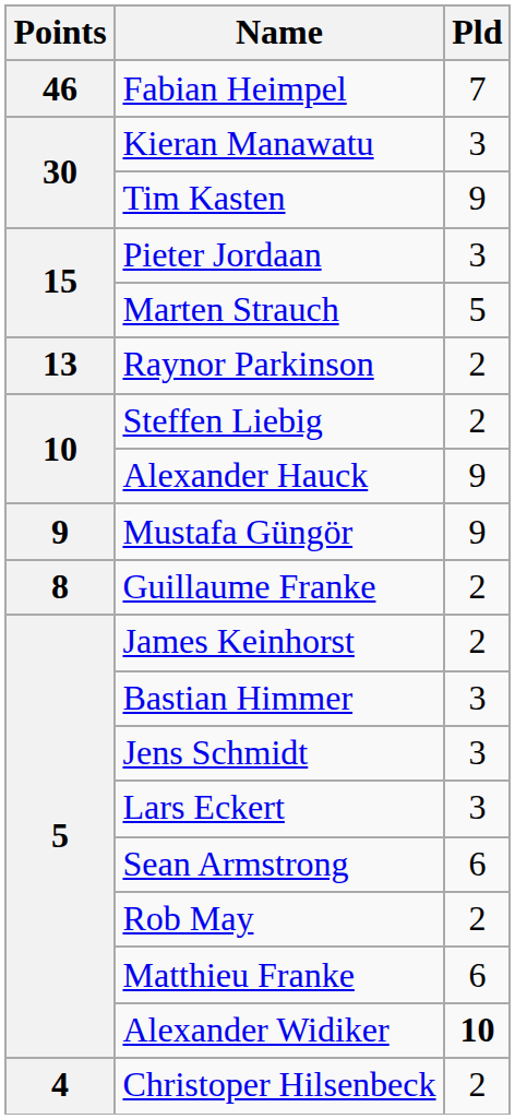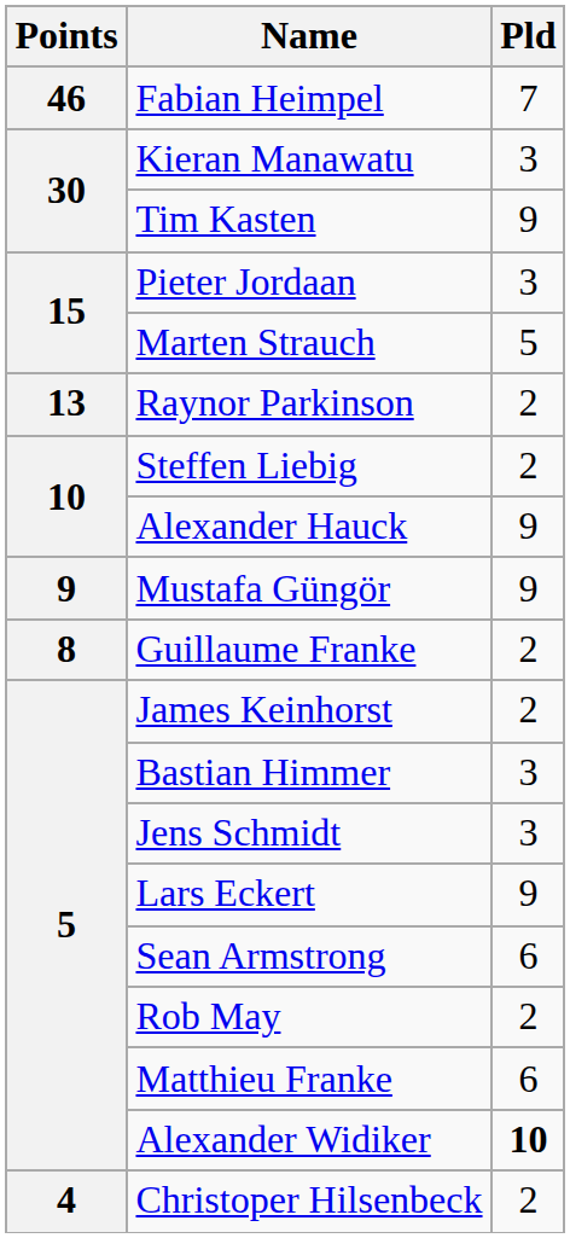Lars Eckert | Pld: 3 -> 9
